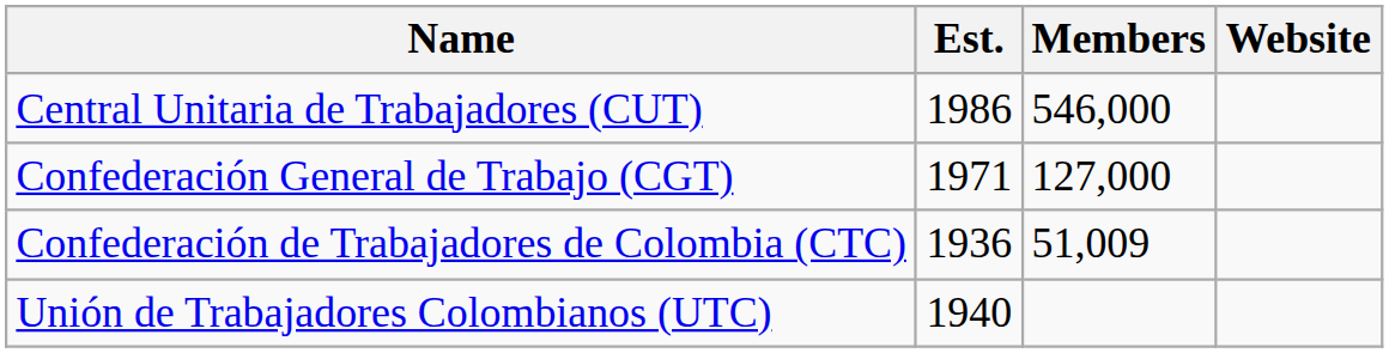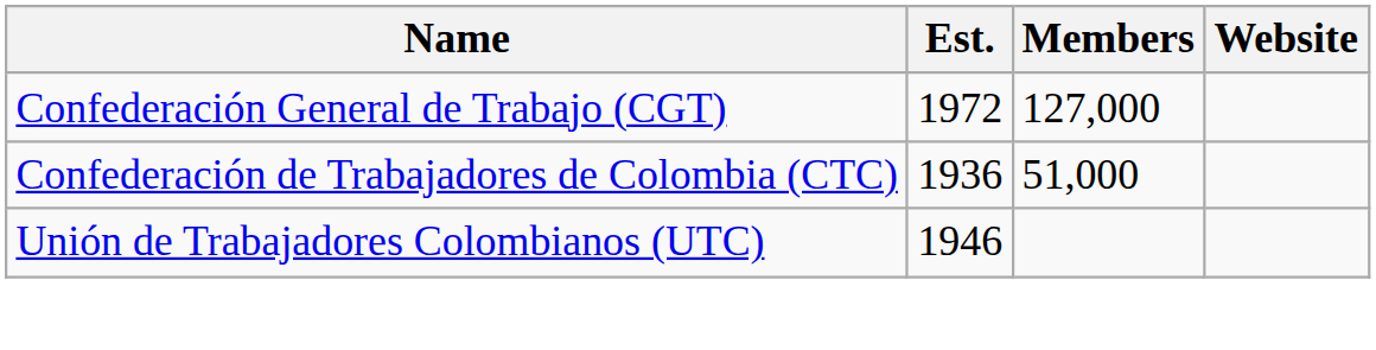- row: Central Unitaria de Trabajadores (CUT) | 1986 | 546,000
Confederación General de Trabajo (CGT) | Est.: 1971 -> 1972
Confederación de Trabajadores de Colombia (CTC) | Members: 51,009 -> 51,000
Unión de Trabajadores Colombianos (UTC) | Est.: 1940 -> 1946
